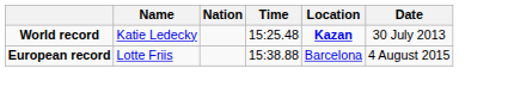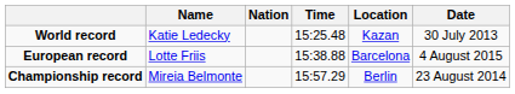World record | Location: bold -> normal
+ row: Championship record | Mireia Belmonte | 15:57.29 | Berlin | 23 August 2014
